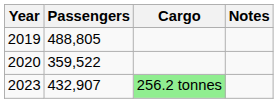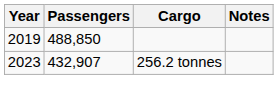2019 | Passengers: 488,805 -> 488,850
- row: 2020 | 359,522
2023 | Cargo: lightgreen background -> no background
